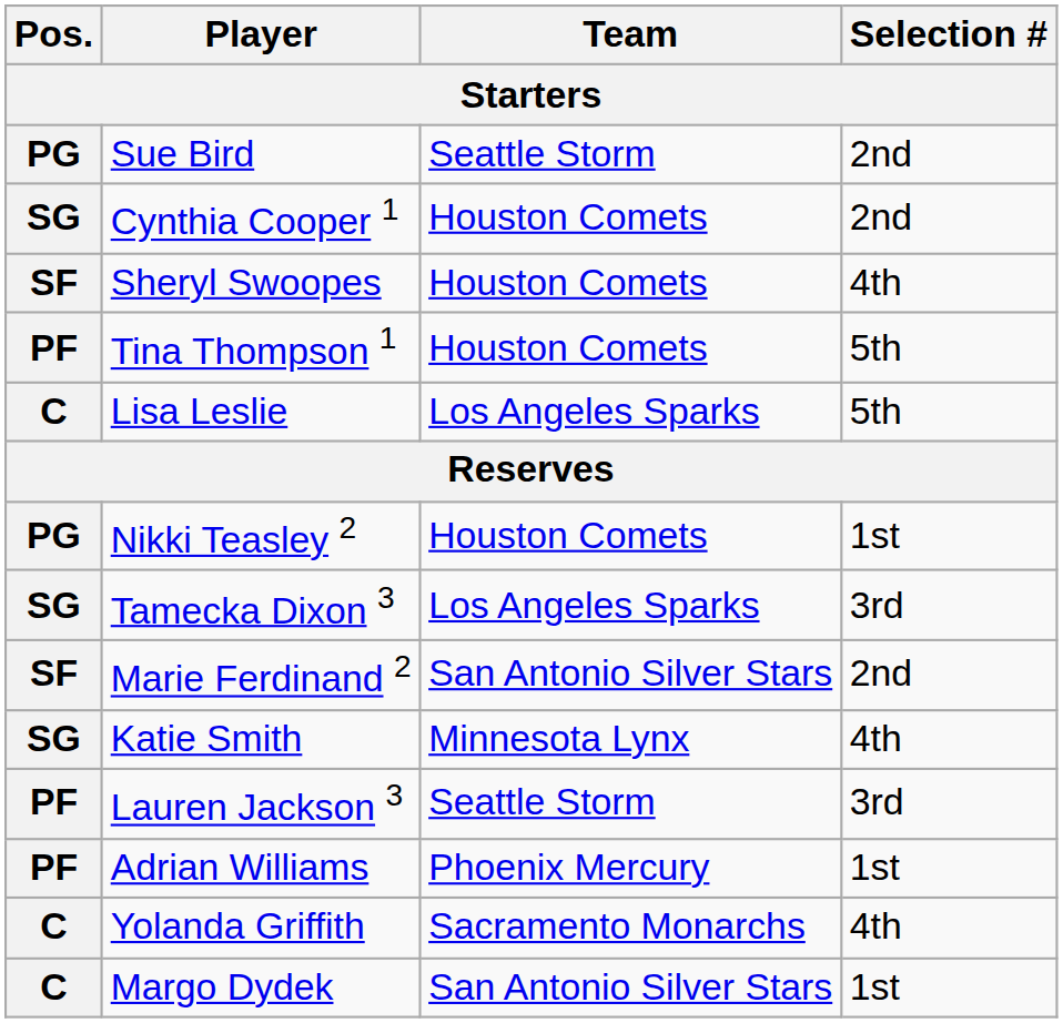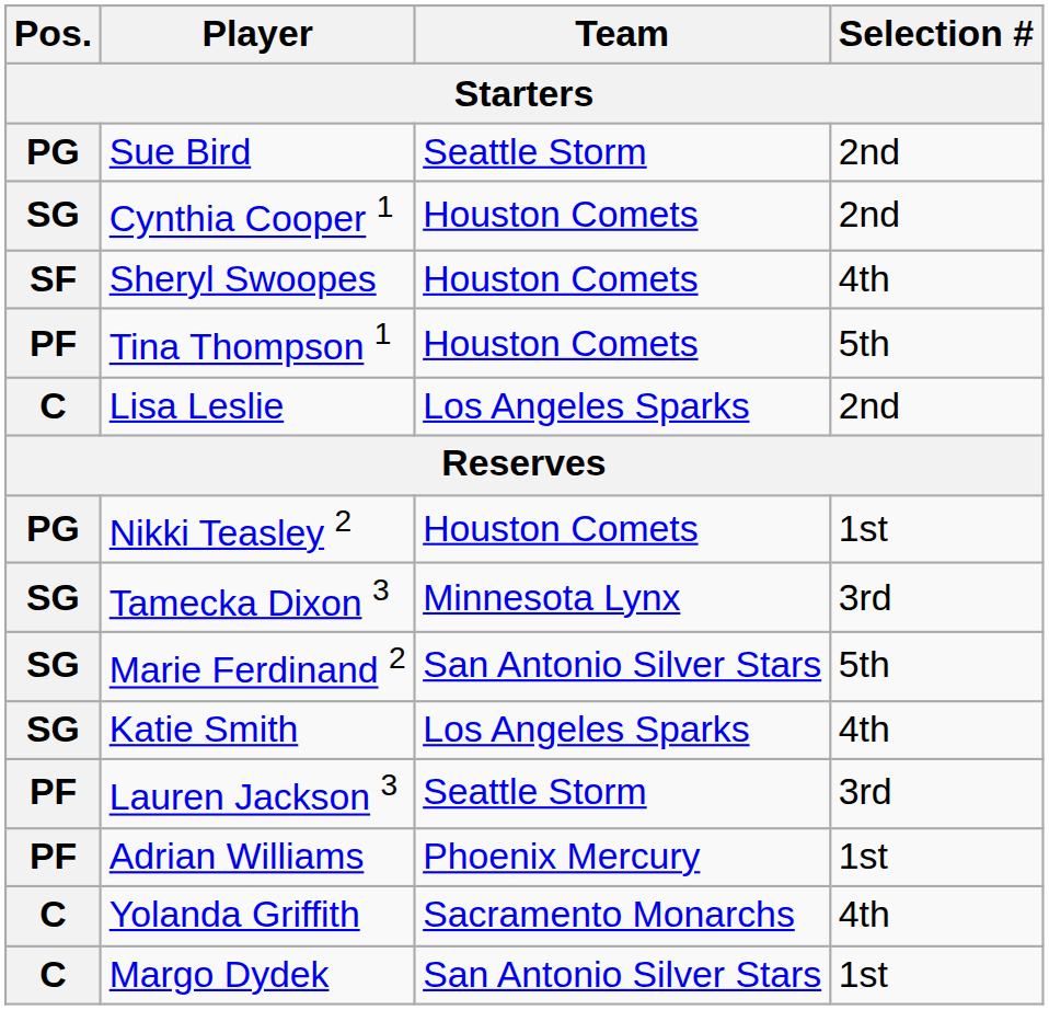Lisa Leslie | Selection #: 5th -> 2nd
Tamecka Dixon 3 | Team: Los Angeles Sparks -> Minnesota Lynx
Marie Ferdinand 2 | Pos.: SF -> SG
Marie Ferdinand 2 | Selection #: 2nd -> 5th
Katie Smith | Team: Minnesota Lynx -> Los Angeles Sparks
